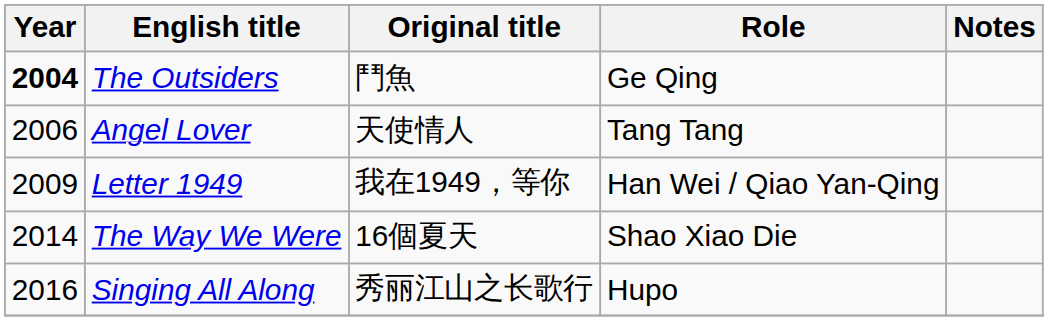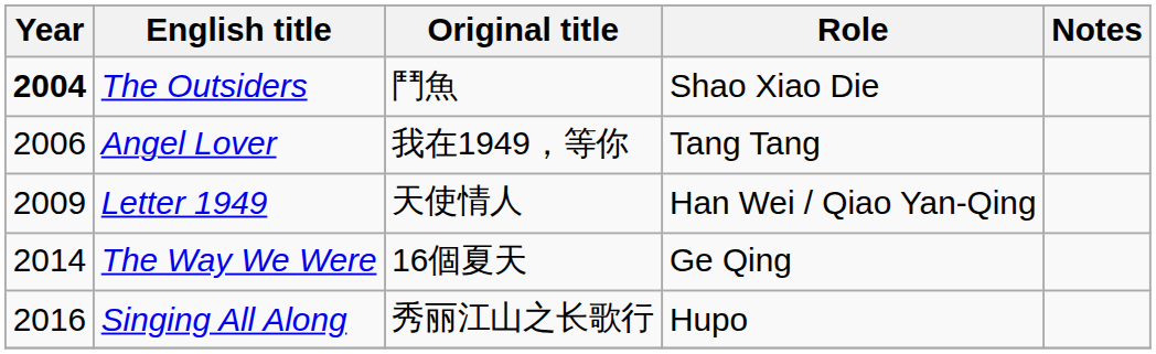The Outsiders | Role: Ge Qing -> Shao Xiao Die
Angel Lover | Original title: 天使情人 -> 我在1949，等你
Letter 1949 | Original title: 我在1949，等你 -> 天使情人
The Way We Were | Role: Shao Xiao Die -> Ge Qing
